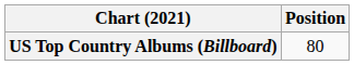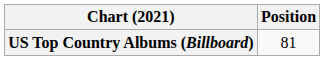US Top Country Albums (Billboard) | Position: 80 -> 81
